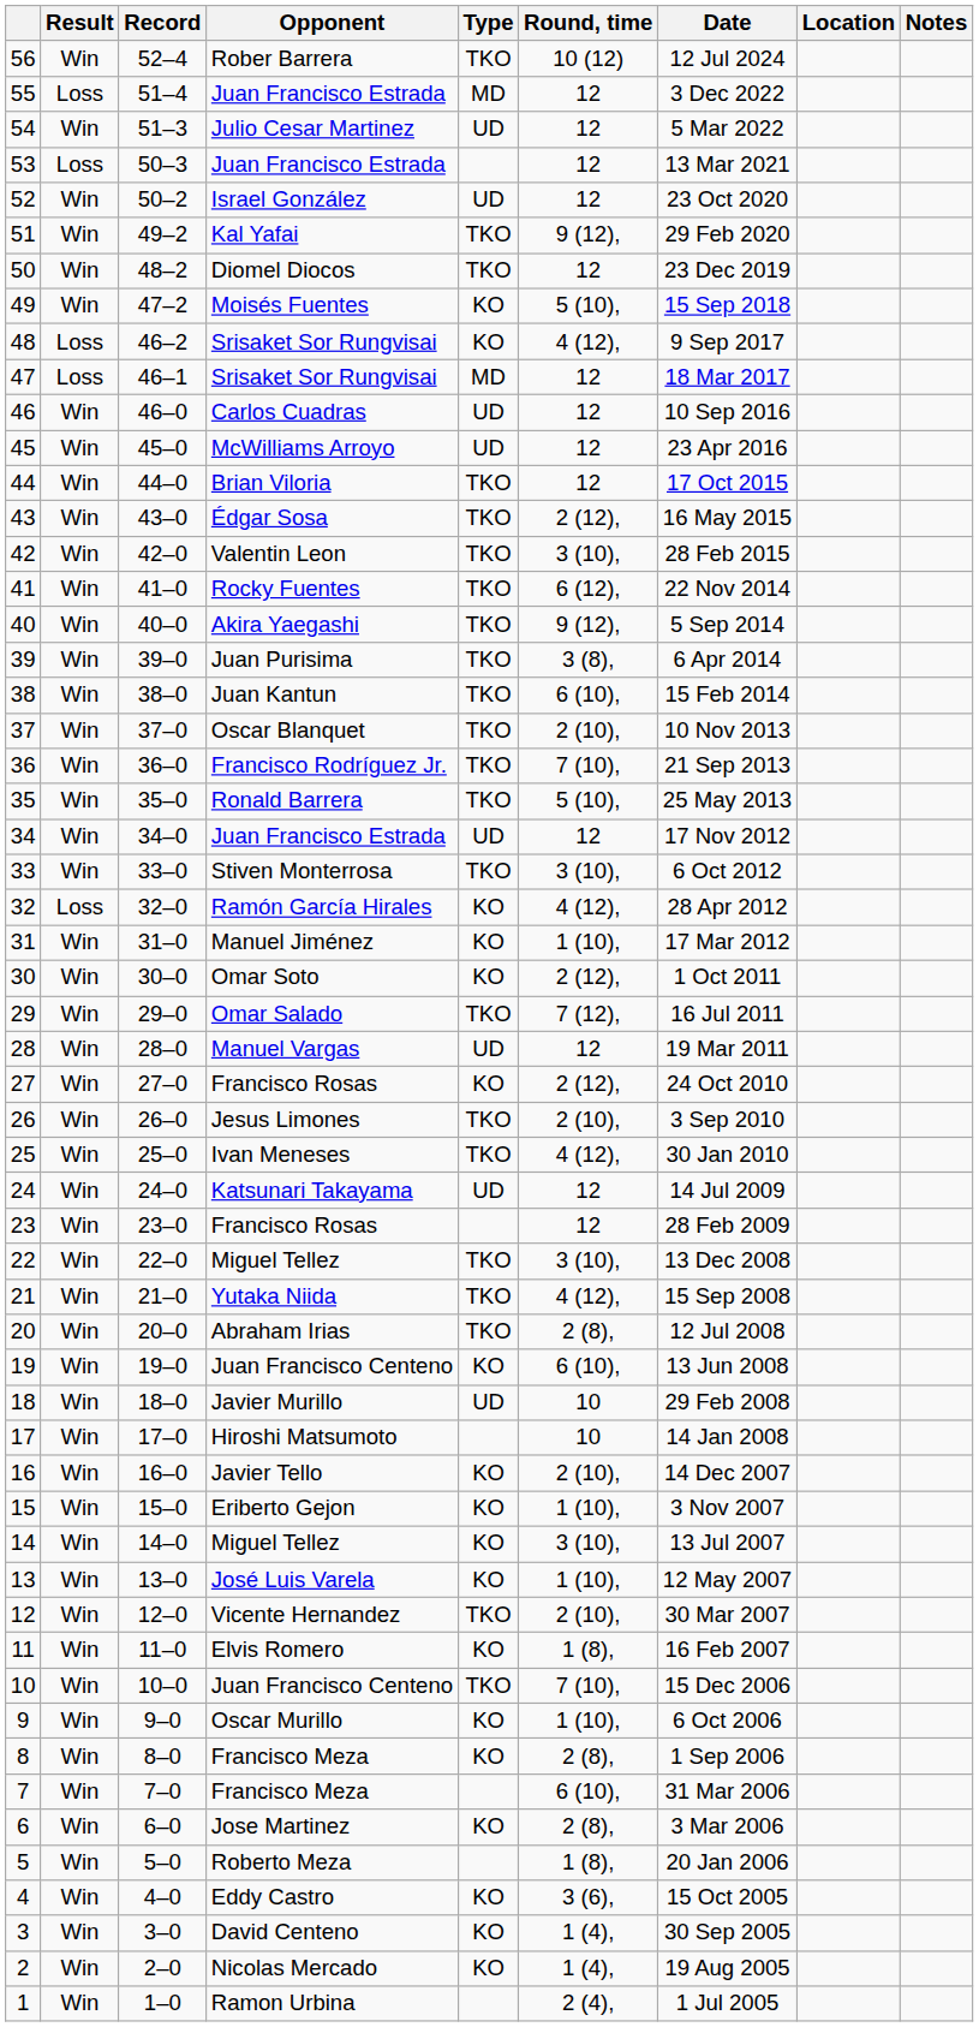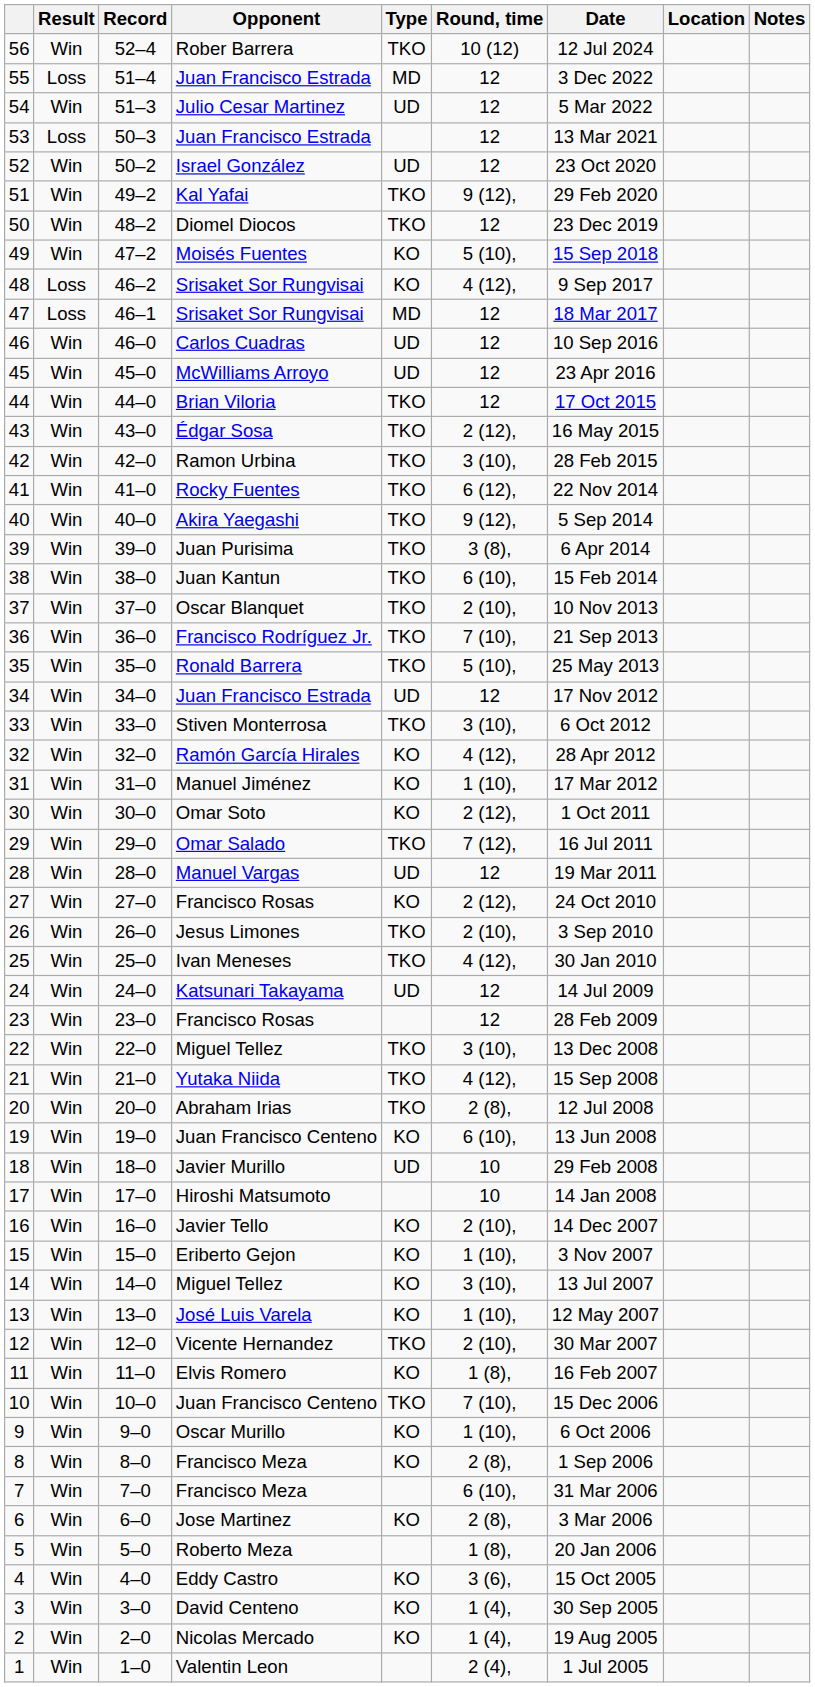42 | Opponent: Valentin Leon -> Ramon Urbina
32 | Result: Loss -> Win
1 | Opponent: Ramon Urbina -> Valentin Leon
